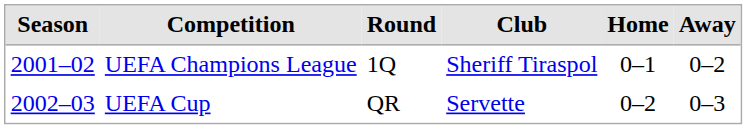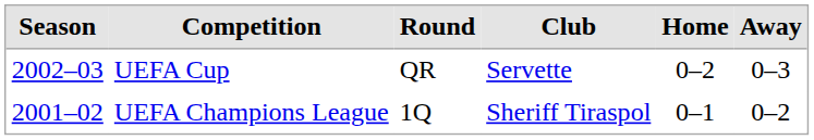rows swapped: UEFA Champions League <-> UEFA Cup
